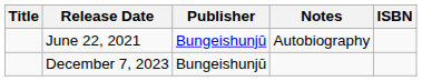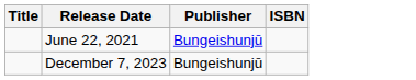- column: Notes | Autobiography
